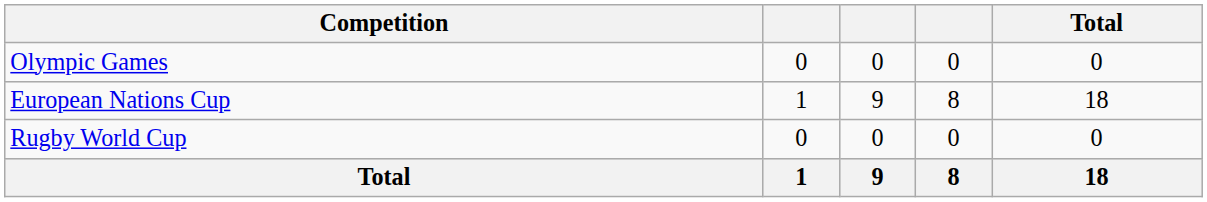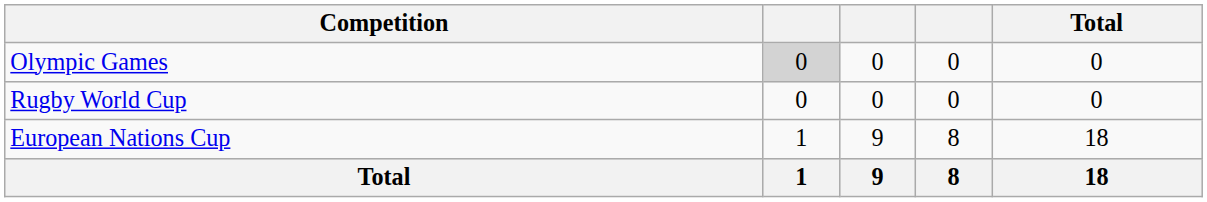Olympic Games | column 2: no background -> lightgrey background
rows swapped: Rugby World Cup <-> European Nations Cup
